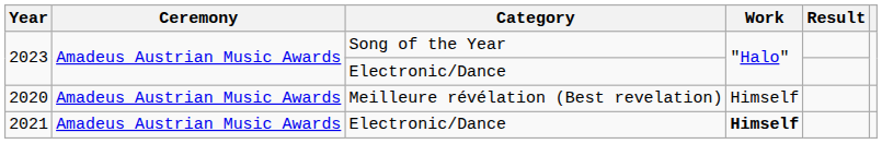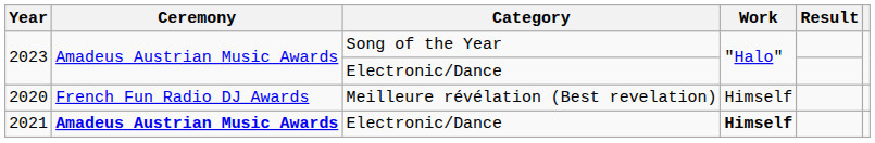2020 | Ceremony: Amadeus Austrian Music Awards -> French Fun Radio DJ Awards
2021 | Ceremony: normal -> bold
